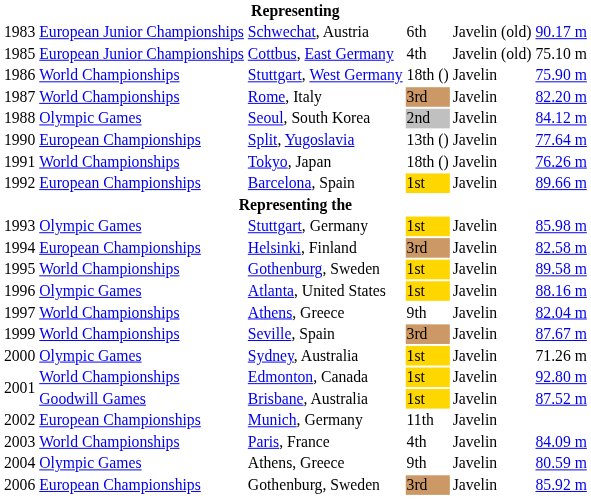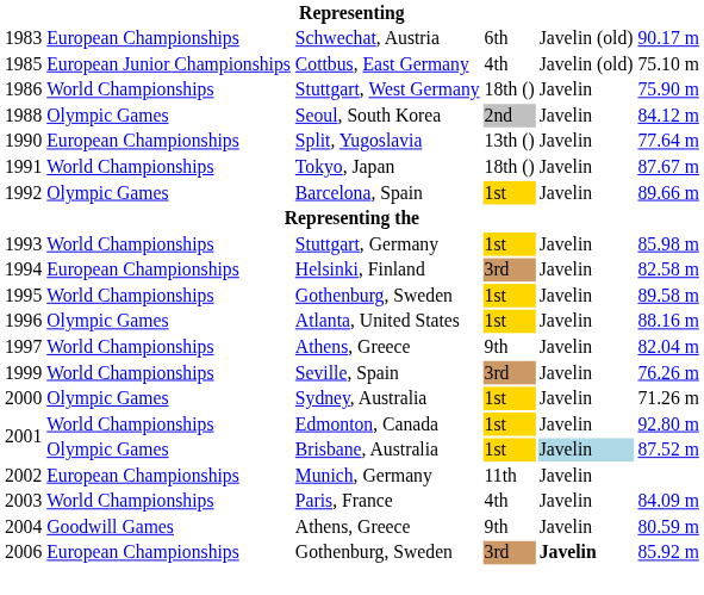Schwechat, Austria | column 2: European Junior Championships -> European Championships
- row: 1987 | World Championships | Rome, Italy | 3rd | Javelin | 82.20 m
Tokyo, Japan | column 6: 76.26 m -> 87.67 m
Barcelona, Spain | column 2: European Championships -> Olympic Games
Stuttgart, Germany | column 2: Olympic Games -> World Championships
Seville, Spain | column 6: 87.67 m -> 76.26 m
Brisbane, Australia | column 2: Goodwill Games -> Olympic Games
Brisbane, Australia | column 5: no background -> lightblue background
2004 / Athens, Greece | column 2: Olympic Games -> Goodwill Games
2006 / Gothenburg, Sweden | column 5: normal -> bold
